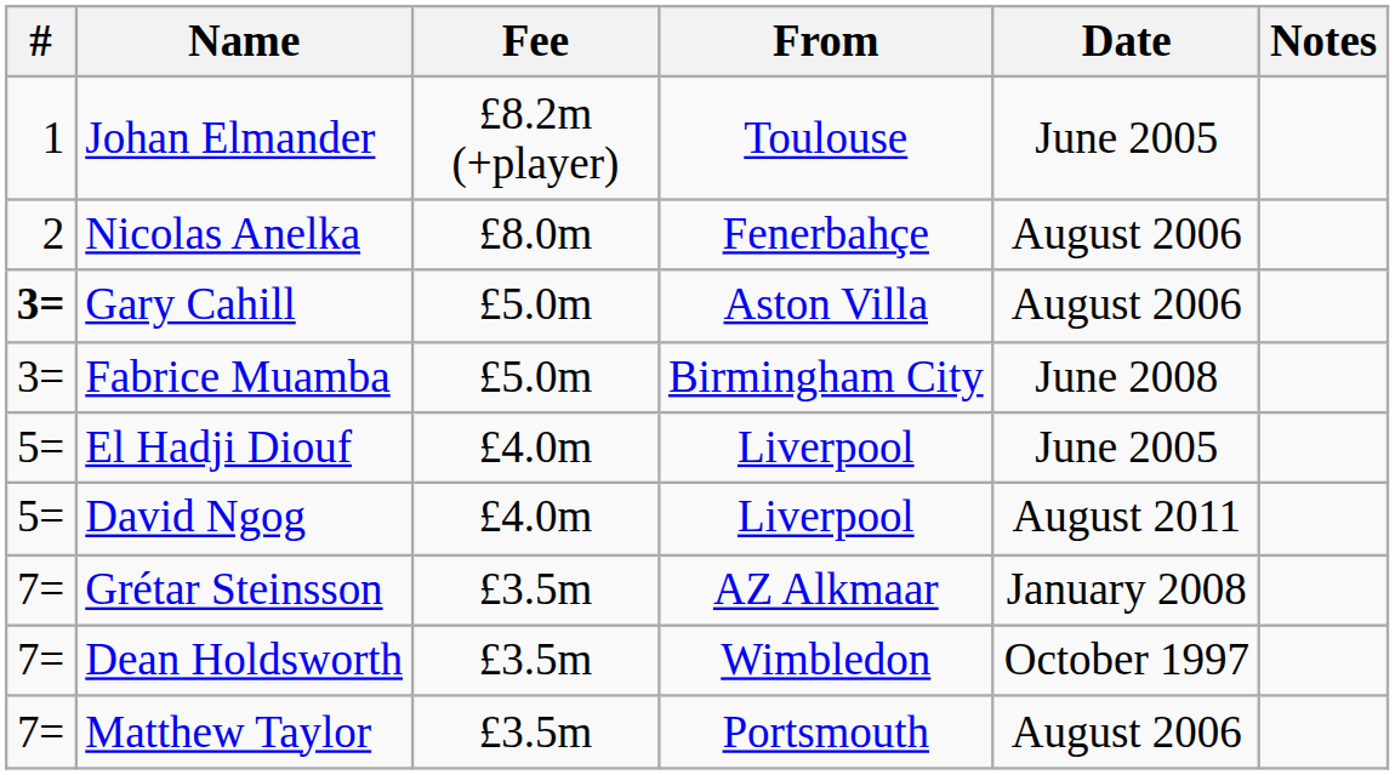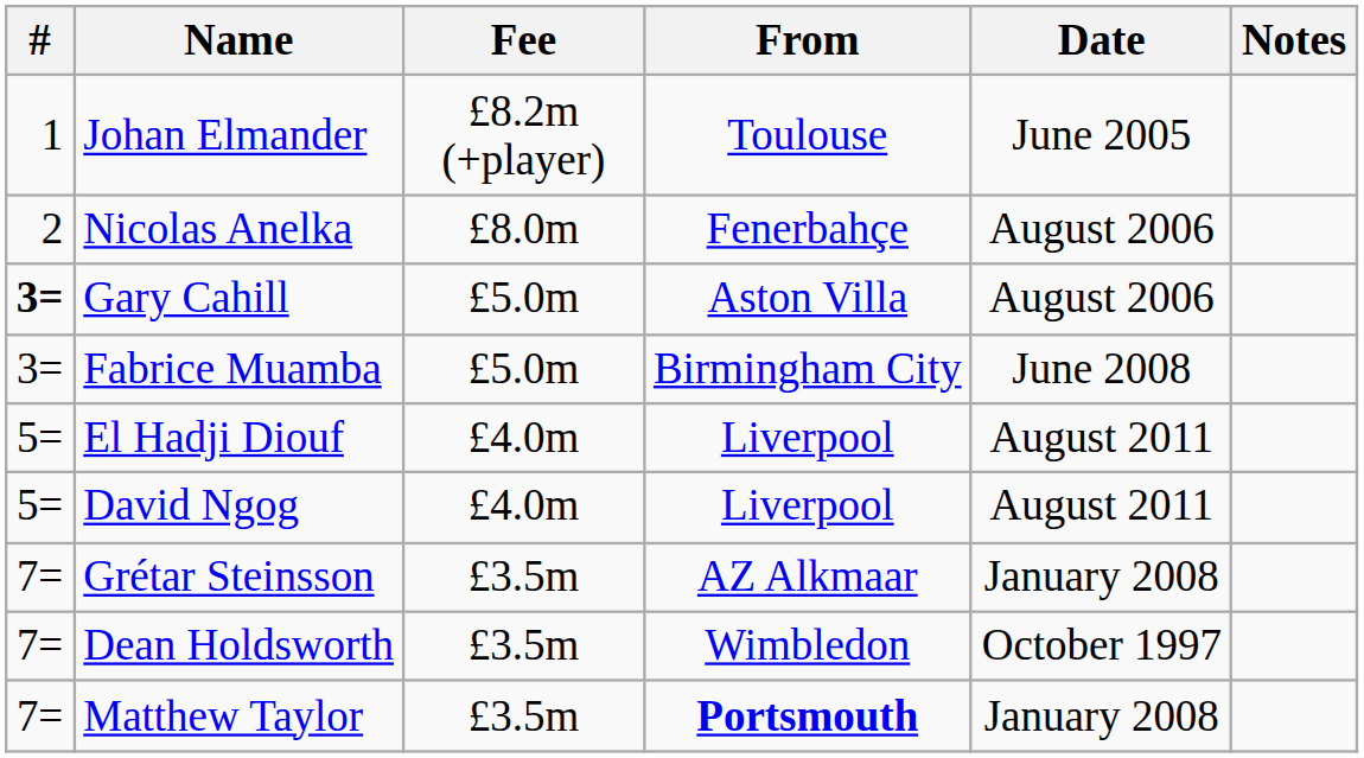El Hadji Diouf | Date: June 2005 -> August 2011
Matthew Taylor | From: normal -> bold
Matthew Taylor | Date: August 2006 -> January 2008
